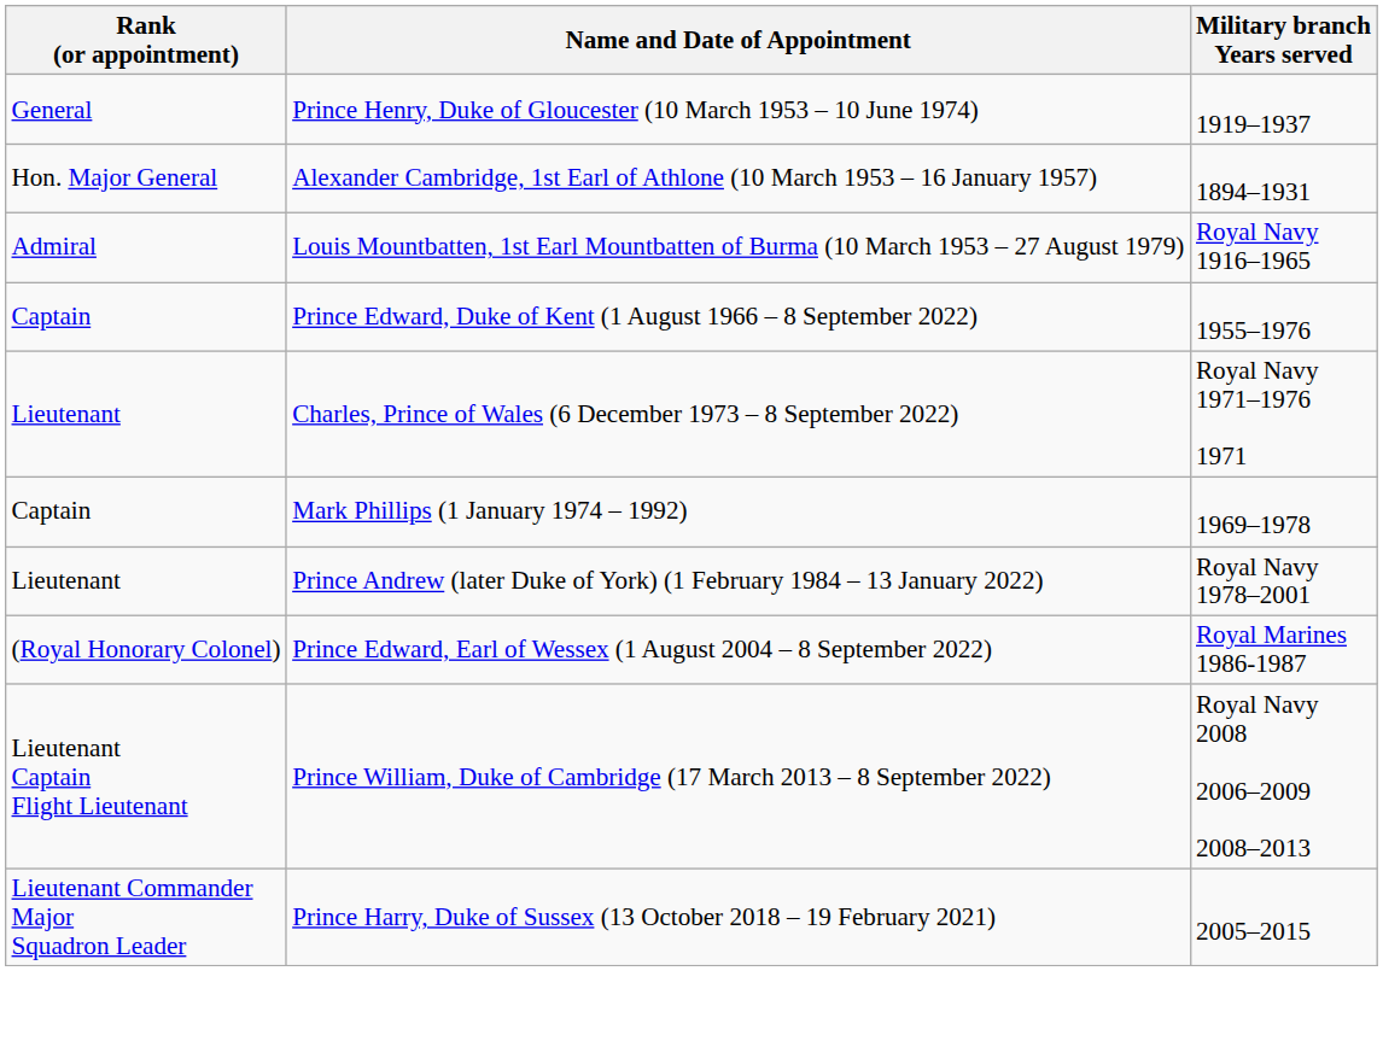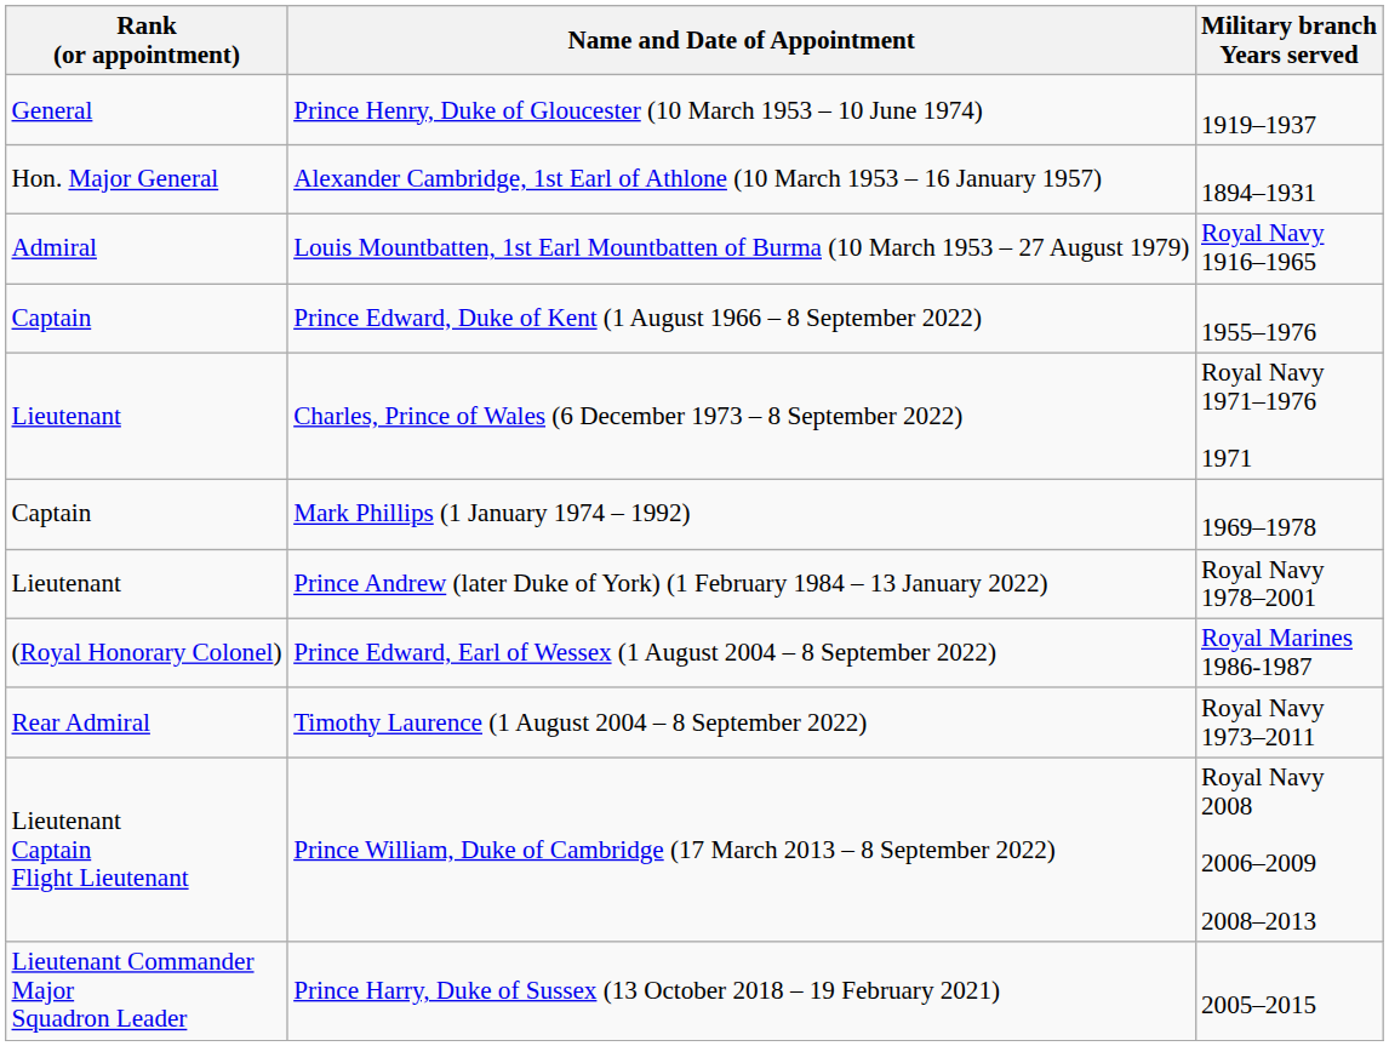+ row: Rear Admiral | Timothy Laurence (1 August 2004 – 8 September 2022) | Royal Navy 1973–2011
